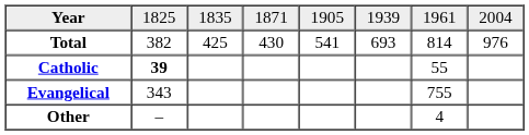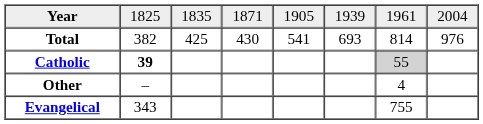Catholic | column 7: no background -> lightgrey background
rows swapped: Evangelical <-> Other
